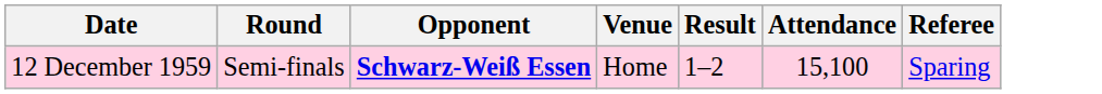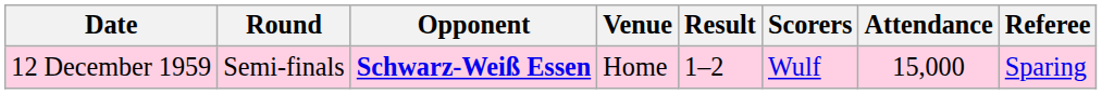+ column: Scorers | Wulf
12 December 1959 | Attendance: 15,100 -> 15,000
